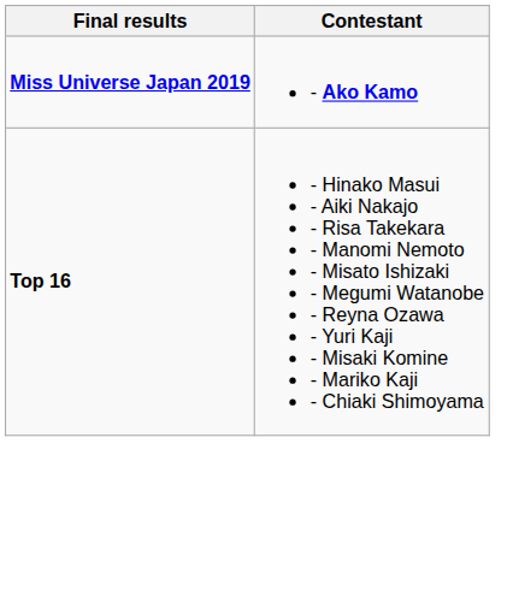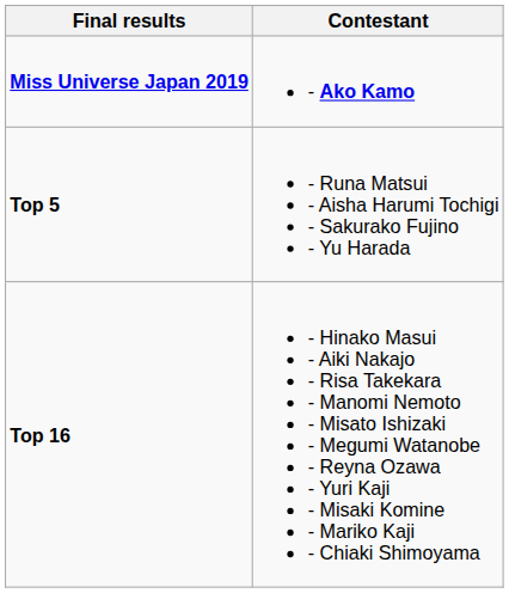+ row: Top 5 | - Runa Matsui - Aisha Harumi Tochigi - Sakurako Fujino - Yu Harada
